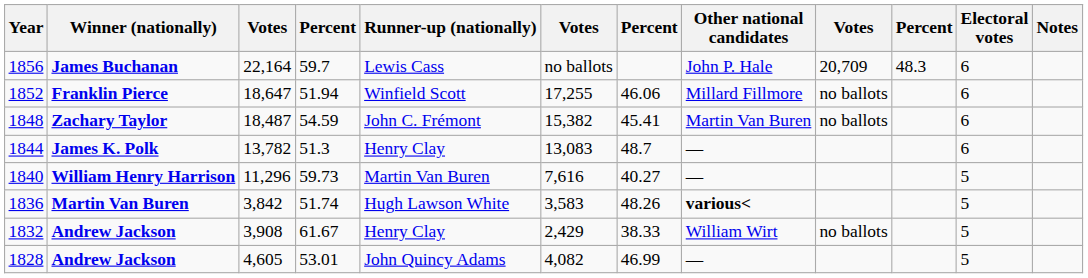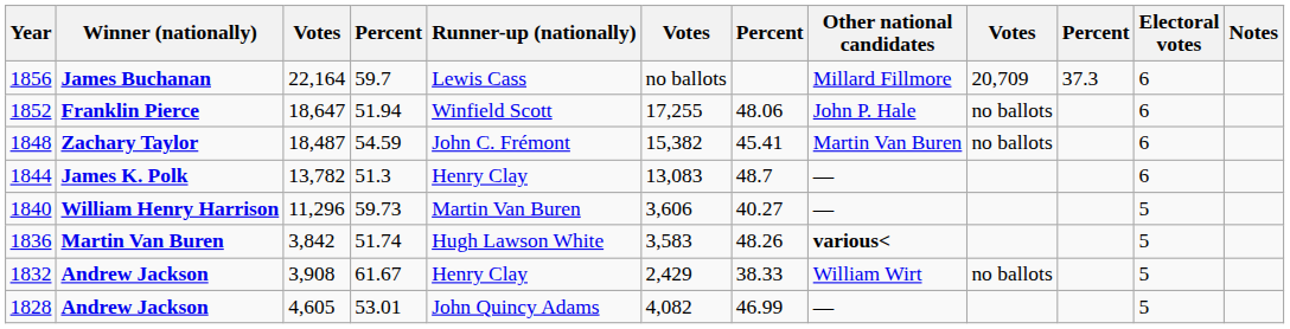1856 | Other national candidates: John P. Hale -> Millard Fillmore
1856 | column 10: 48.3 -> 37.3
1852 | column 7: 46.06 -> 48.06
1852 | Other national candidates: Millard Fillmore -> John P. Hale
1840 | column 6: 7,616 -> 3,606
